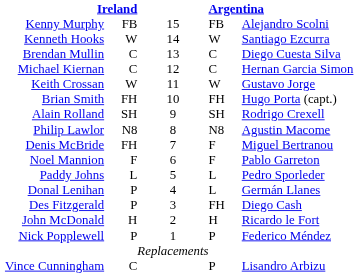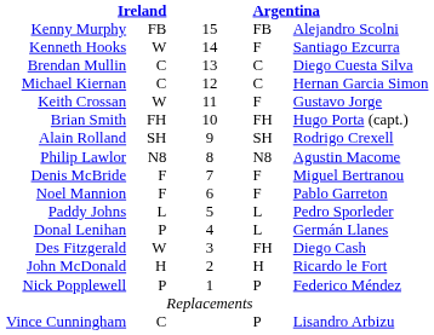Kenneth Hooks | column 4: W -> F
Keith Crossan | column 4: W -> F
Denis McBride | column 2: FH -> F
Des Fitzgerald | column 2: P -> W
